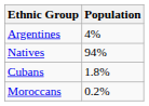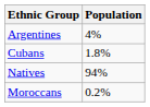rows swapped: Natives <-> Cubans
